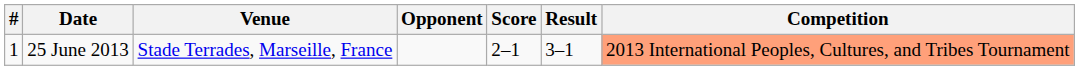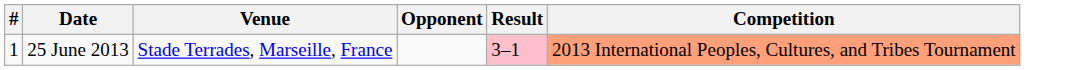- column: Score | 2–1
25 June 2013 | Result: no background -> pink background
